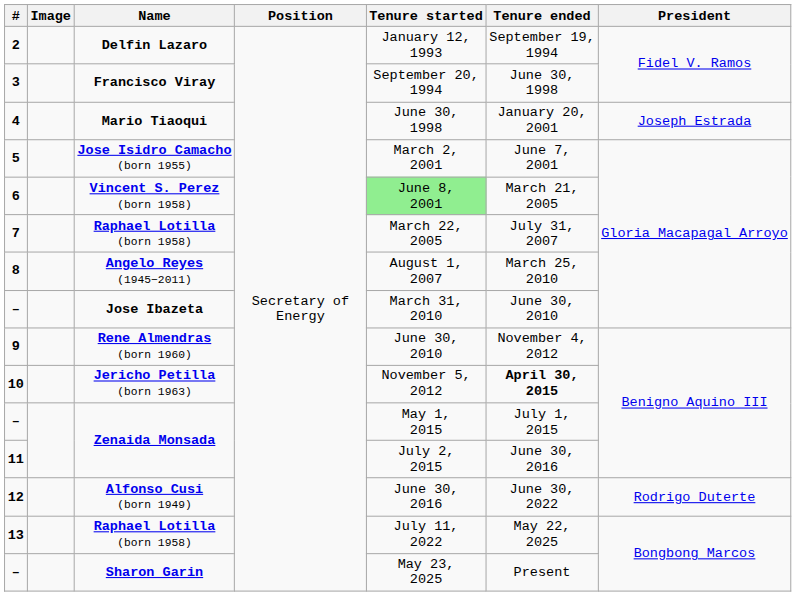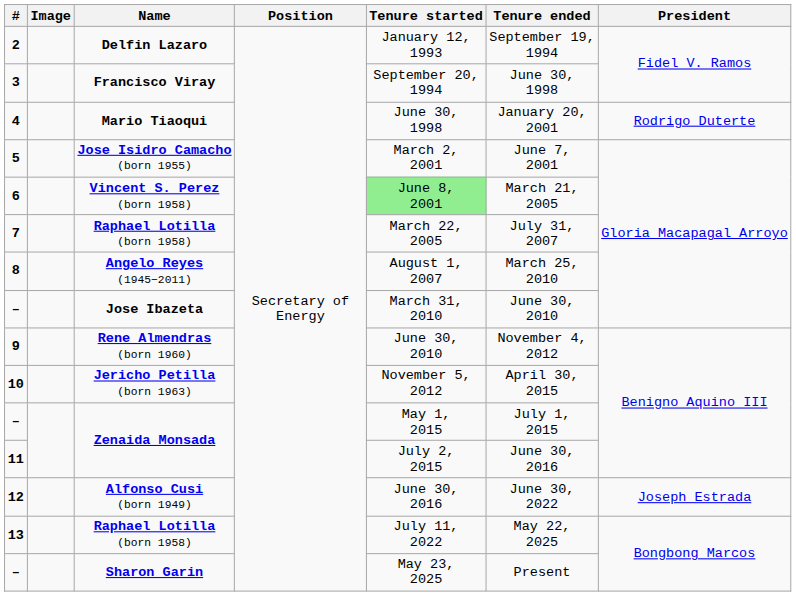4 | President: Joseph Estrada -> Rodrigo Duterte
10 | Tenure ended: bold -> normal
12 | President: Rodrigo Duterte -> Joseph Estrada
